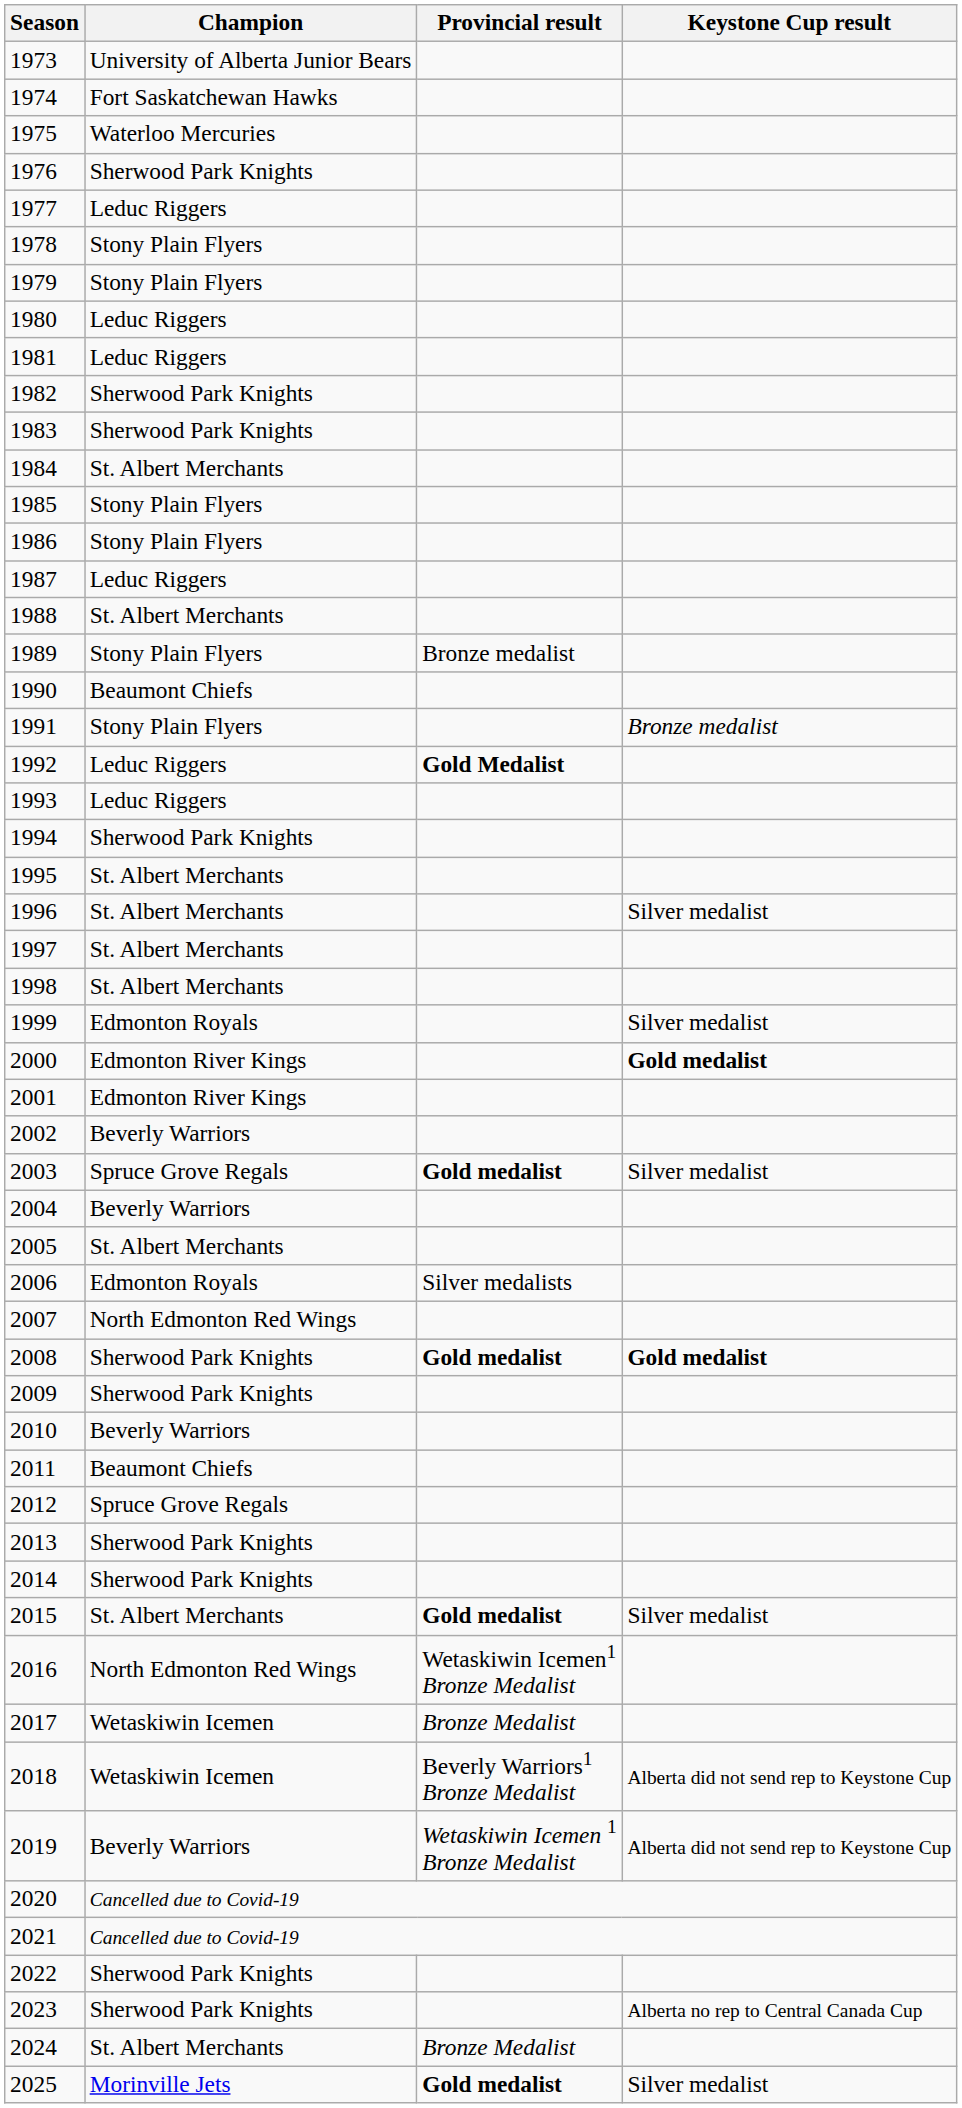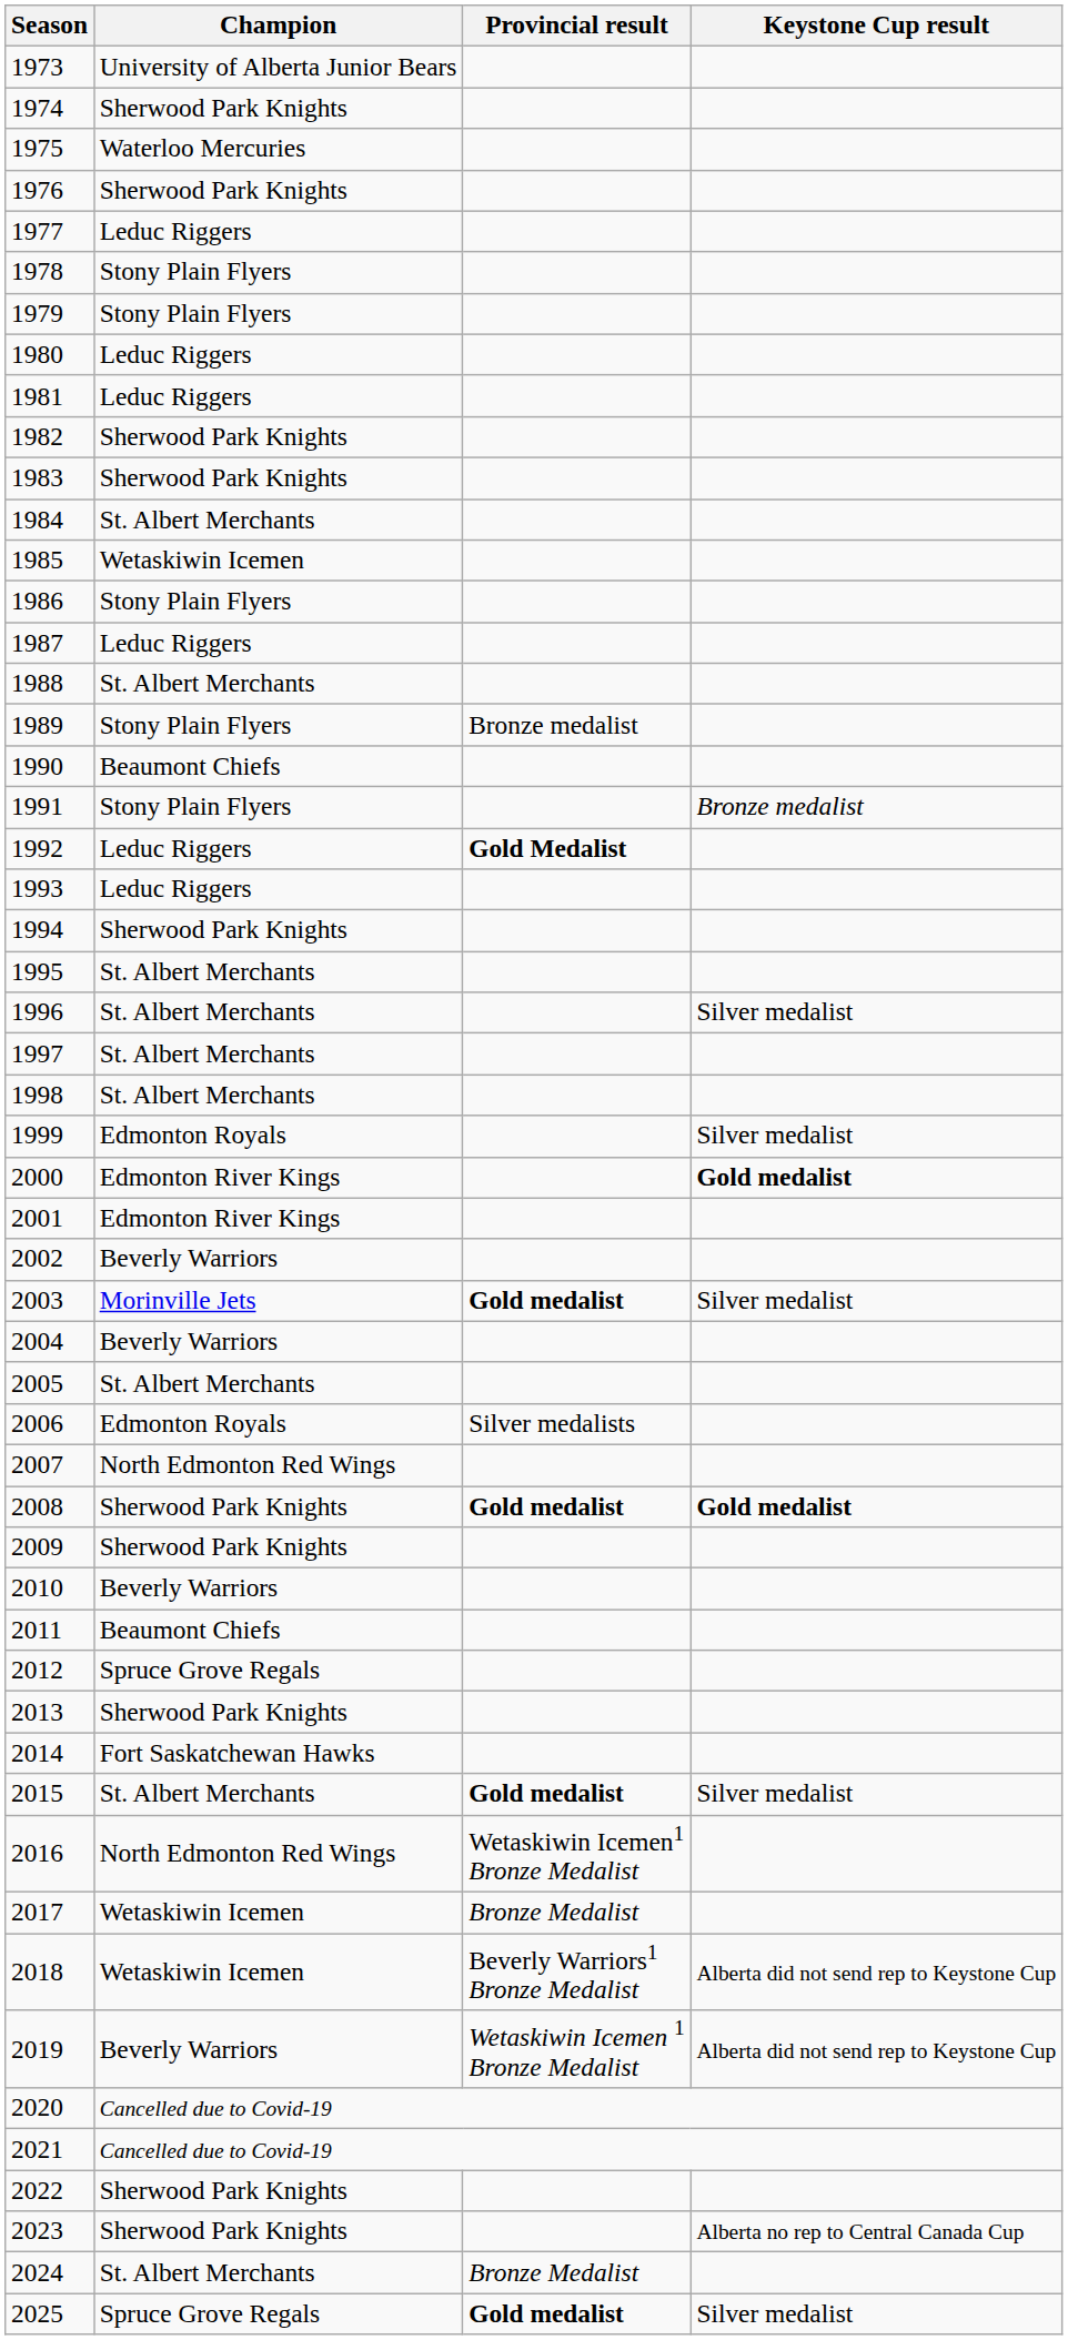1974 | Champion: Fort Saskatchewan Hawks -> Sherwood Park Knights
1985 | Champion: Stony Plain Flyers -> Wetaskiwin Icemen
2003 | Champion: Spruce Grove Regals -> Morinville Jets
2014 | Champion: Sherwood Park Knights -> Fort Saskatchewan Hawks
2025 | Champion: Morinville Jets -> Spruce Grove Regals
